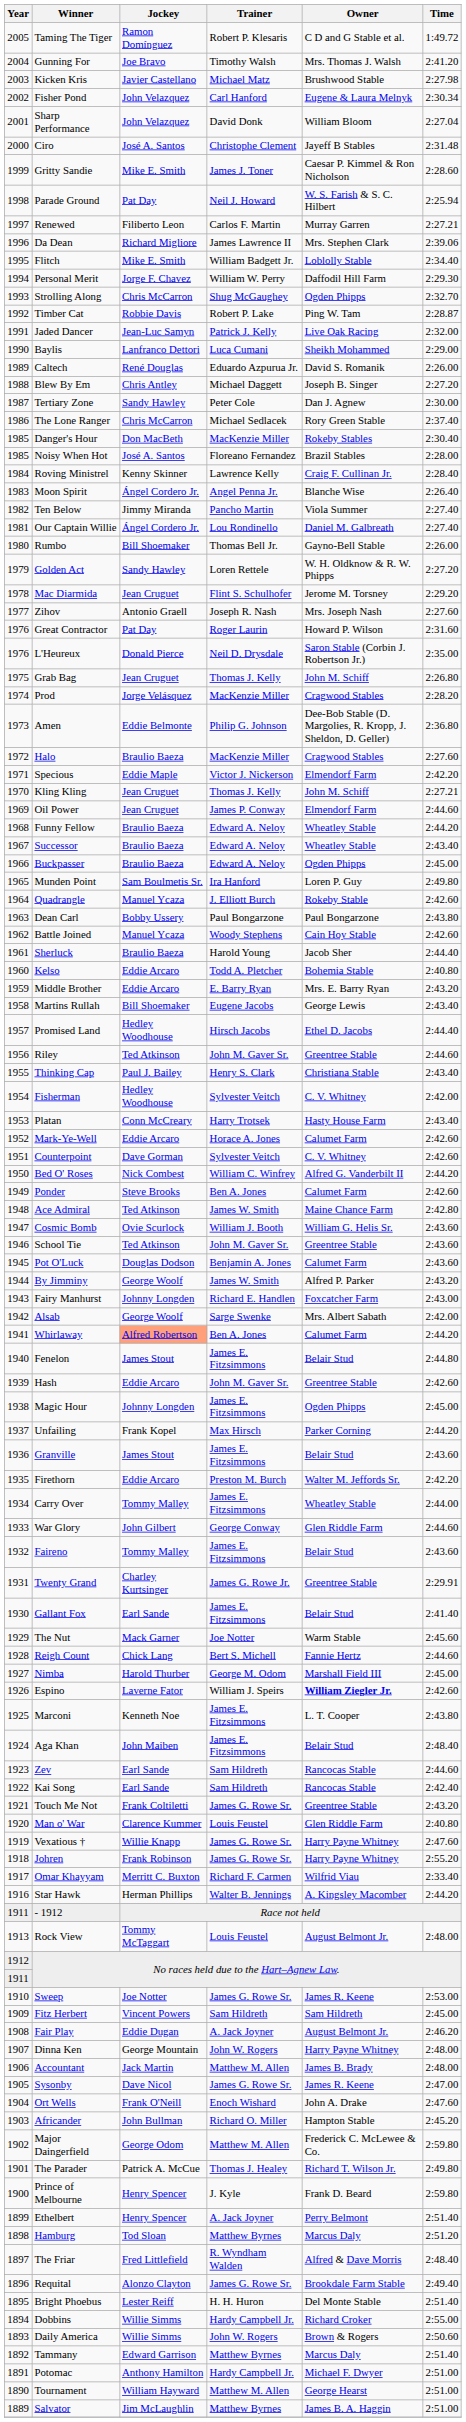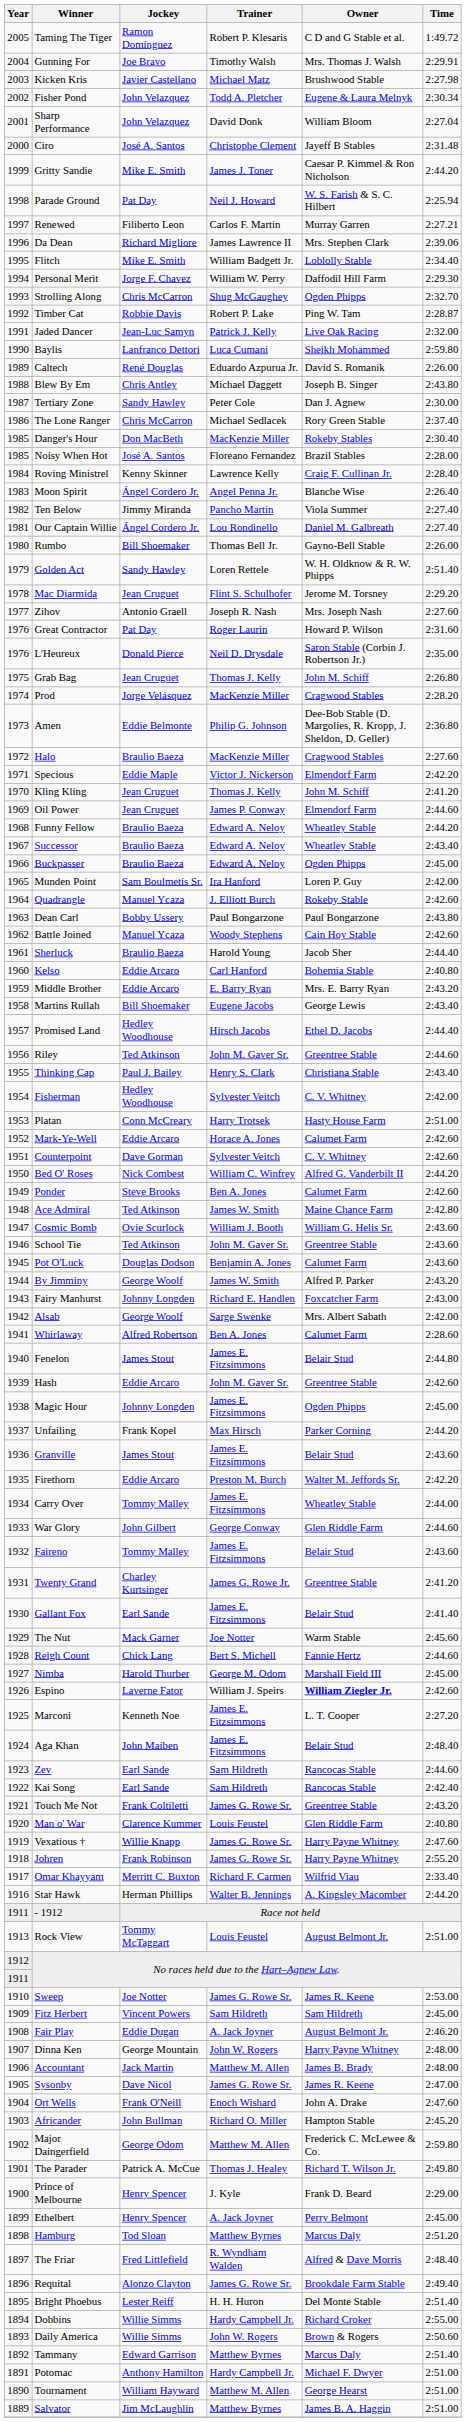Gunning For | Time: 2:41.20 -> 2:29.91
Fisher Pond | Trainer: Carl Hanford -> Todd A. Pletcher
Gritty Sandie | Time: 2:28.60 -> 2:44.20
Baylis | Time: 2:29.00 -> 2:59.80
Blew By Em | Time: 2:27.20 -> 2:43.80
Golden Act | Time: 2:27.20 -> 2:51.40
Kling Kling | Time: 2:27.21 -> 2:41.20
Munden Point | Time: 2:49.80 -> 2:42.00
Kelso | Trainer: Todd A. Pletcher -> Carl Hanford
Platan | Time: 2:43.40 -> 2:51.00
Whirlaway | Jockey: lightsalmon background -> no background
Whirlaway | Time: 2:44.20 -> 2:28.60
Twenty Grand | Time: 2:29.91 -> 2:41.20
Marconi | Time: 2:43.80 -> 2:27.20
Rock View | Time: 2:48.00 -> 2:51.00
Prince of Melbourne | Time: 2:59.80 -> 2:29.00
Ethelbert | Time: 2:51.40 -> 2:45.00
